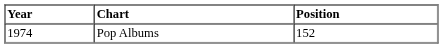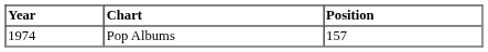Pop Albums | Position: 152 -> 157
